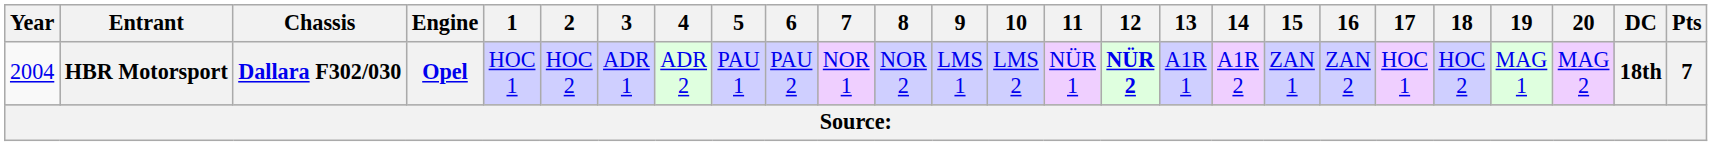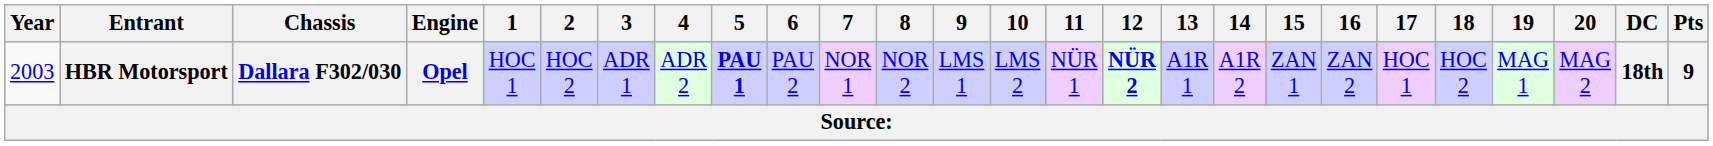HBR Motorsport | Year: 2004 -> 2003
HBR Motorsport | 5: normal -> bold
HBR Motorsport | Pts: 7 -> 9
